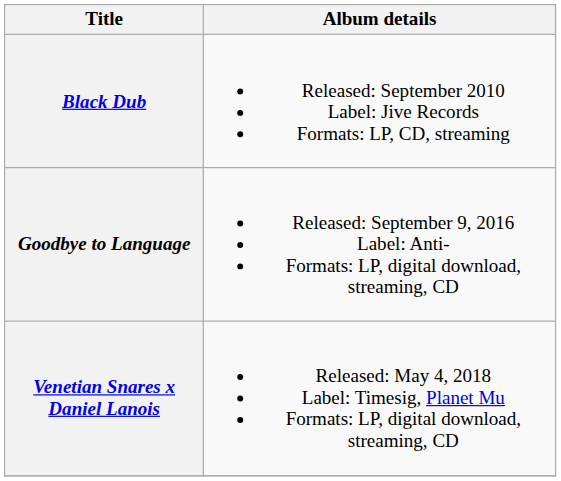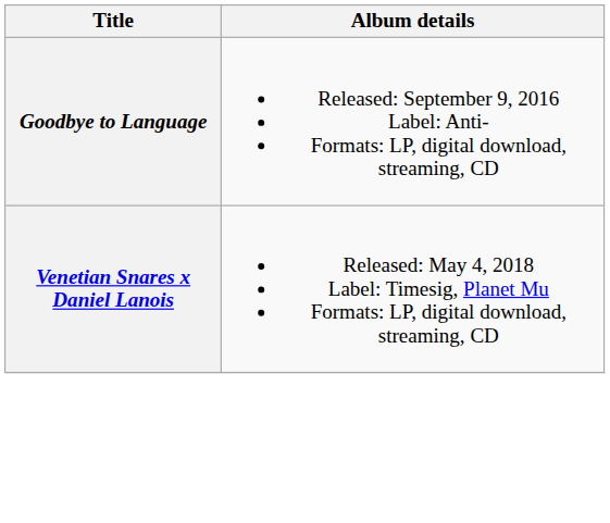- row: Black Dub | Released: September 2010 Label: Jive Records Formats: LP, CD, streaming
